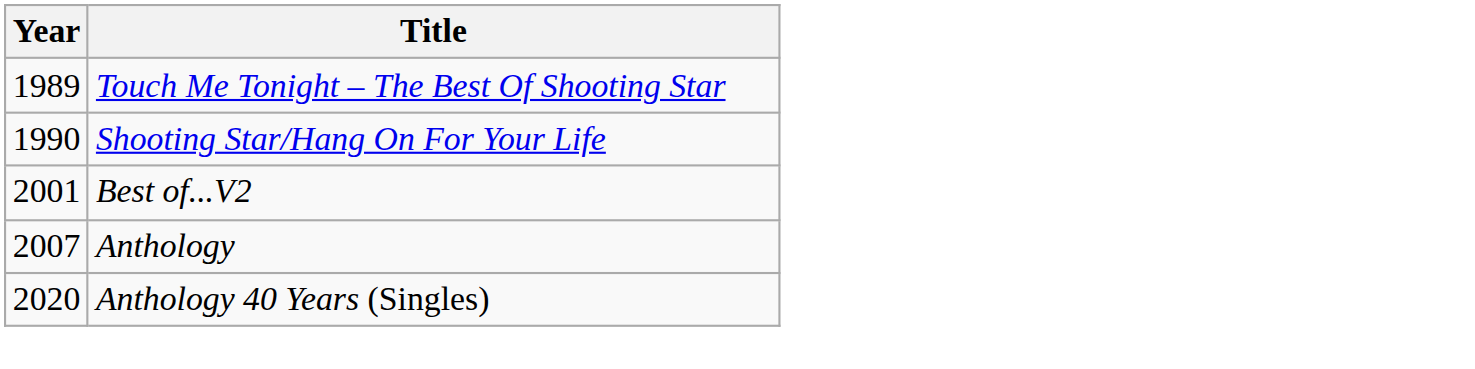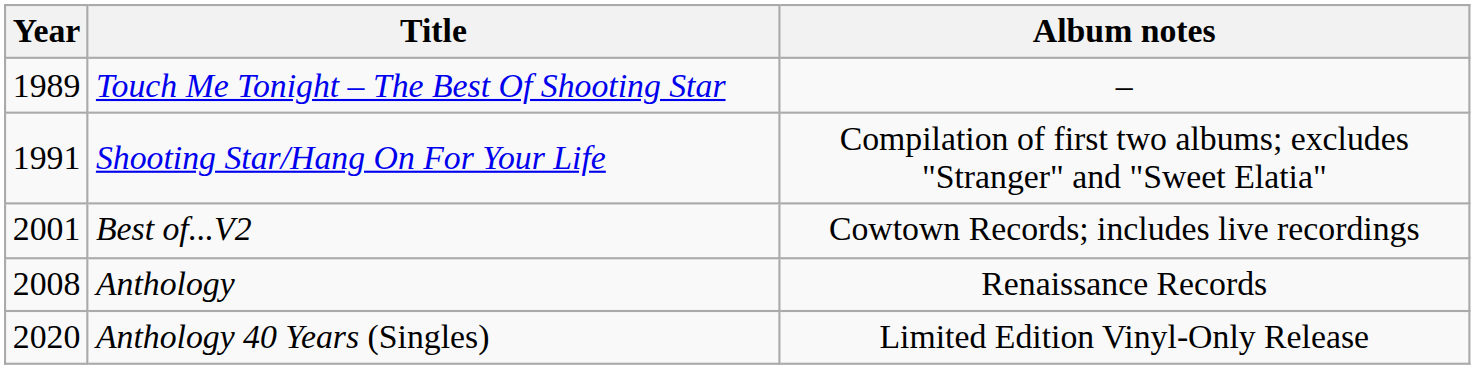+ column: Album notes | – | Compilation of first two albums; excludes "Stranger" and "Sweet Elatia" | Cowtown Records; includes live recordings | Renaissance Records | Limited Edition Vinyl-Only Release
Shooting Star/Hang On For Your Life | Year: 1990 -> 1991
Anthology | Year: 2007 -> 2008
